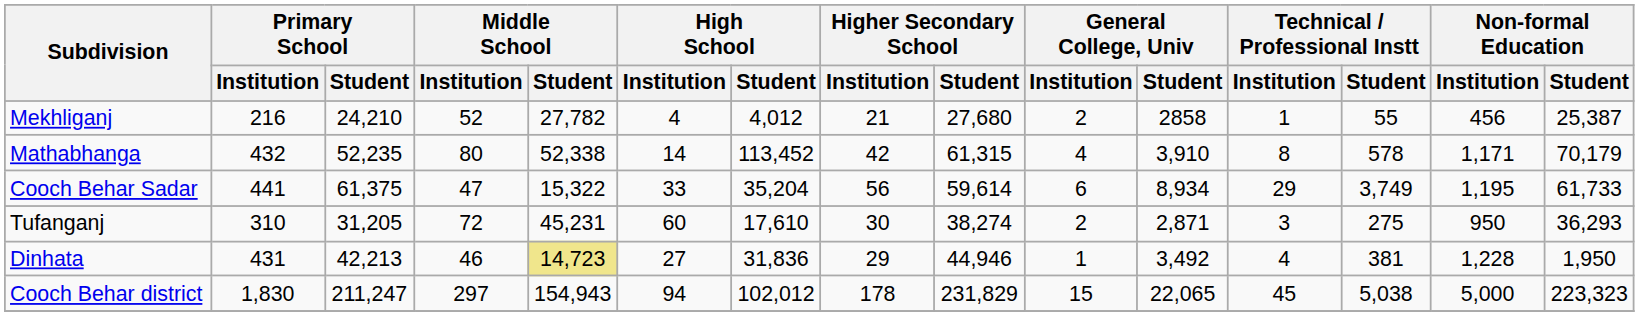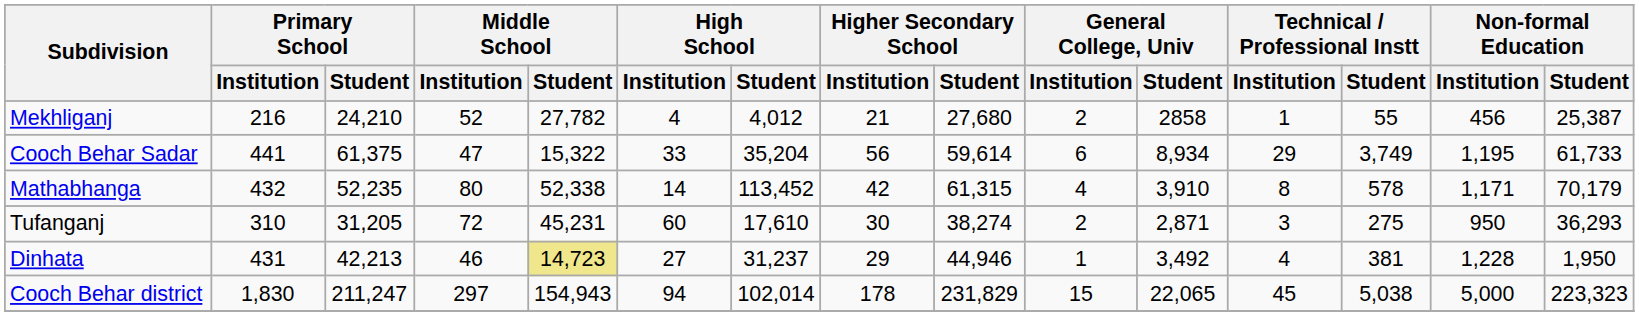rows swapped: Mathabhanga <-> Cooch Behar Sadar
Dinhata | High School / Student: 31,836 -> 31,237
Cooch Behar district | High School / Student: 102,012 -> 102,014
